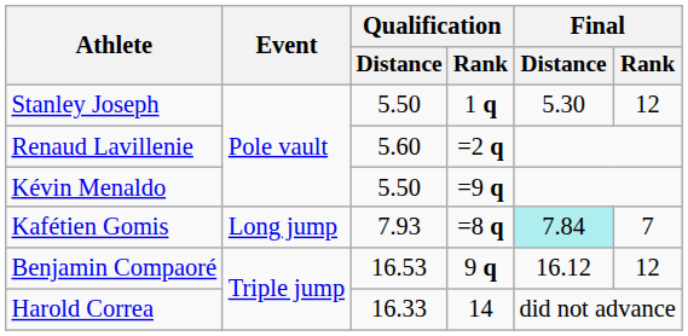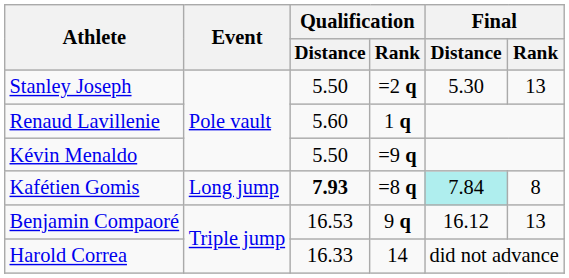Stanley Joseph | Qualification / Rank: 1 q -> =2 q
Stanley Joseph | Final / Rank: 12 -> 13
Renaud Lavillenie | Qualification / Rank: =2 q -> 1 q
Kafétien Gomis | Qualification / Distance: normal -> bold
Kafétien Gomis | Final / Rank: 7 -> 8
Benjamin Compaoré | Final / Rank: 12 -> 13
